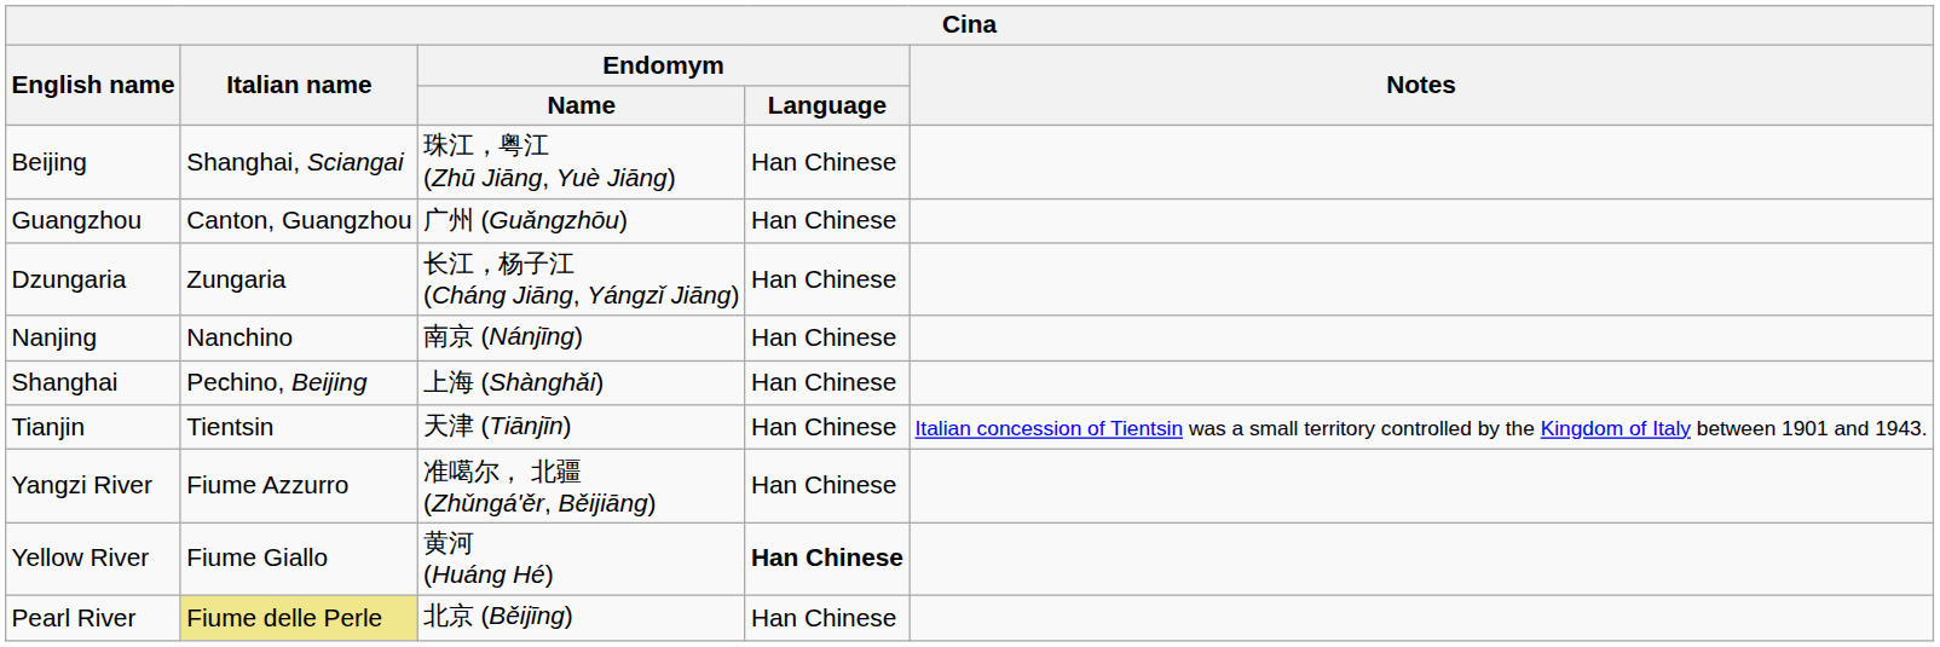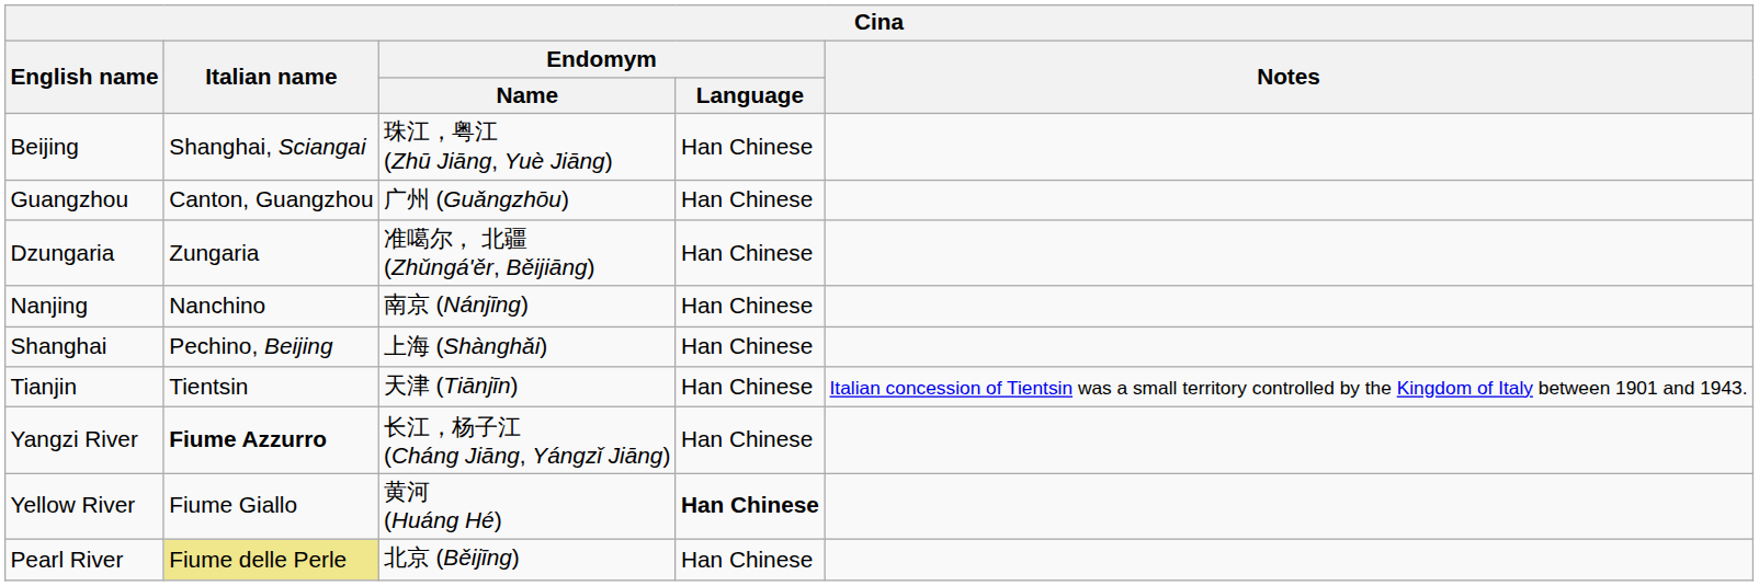Dzungaria | Endomym / Name: 长江，杨子江 (Cháng Jiāng, Yángzǐ Jiāng) -> 准噶尔， 北疆 (Zhǔngá'ěr, Běijiāng)
Yangzi River | Italian name: normal -> bold
Yangzi River | Endomym / Name: 准噶尔， 北疆 (Zhǔngá'ěr, Běijiāng) -> 长江，杨子江 (Cháng Jiāng, Yángzǐ Jiāng)
